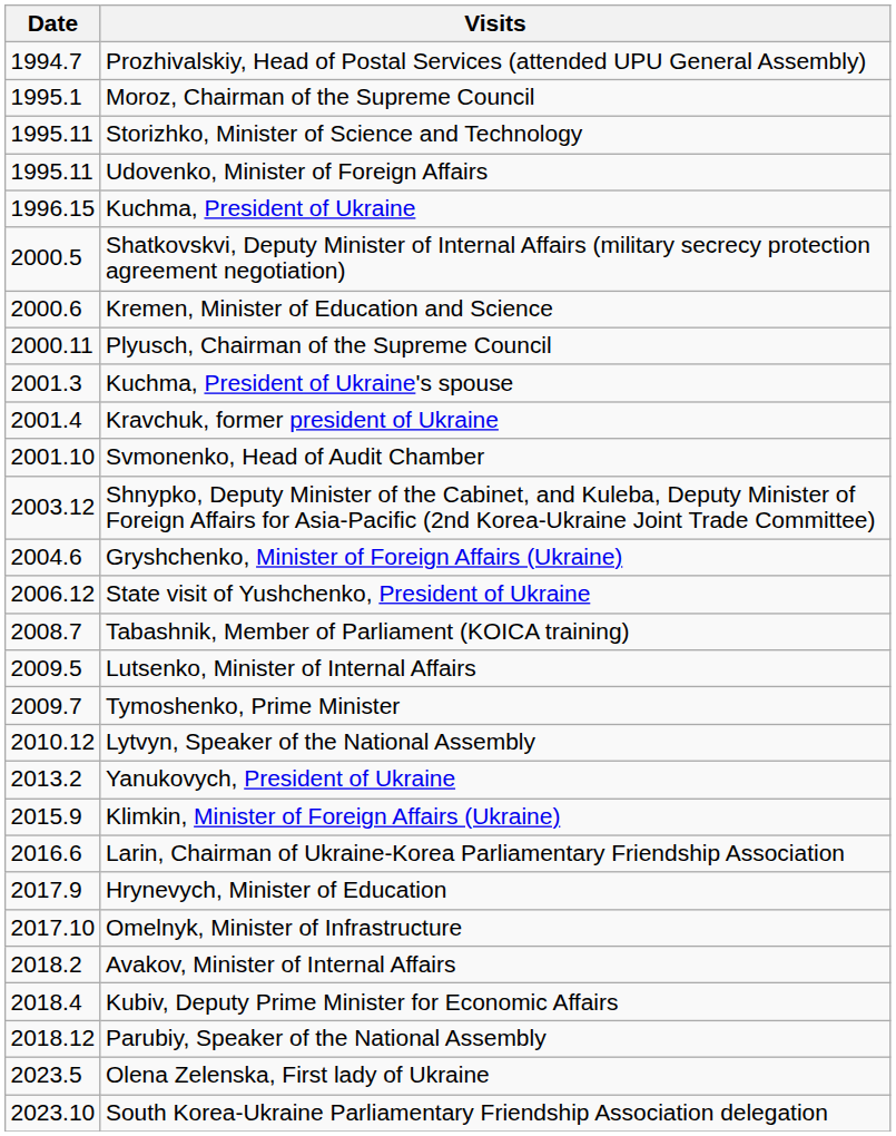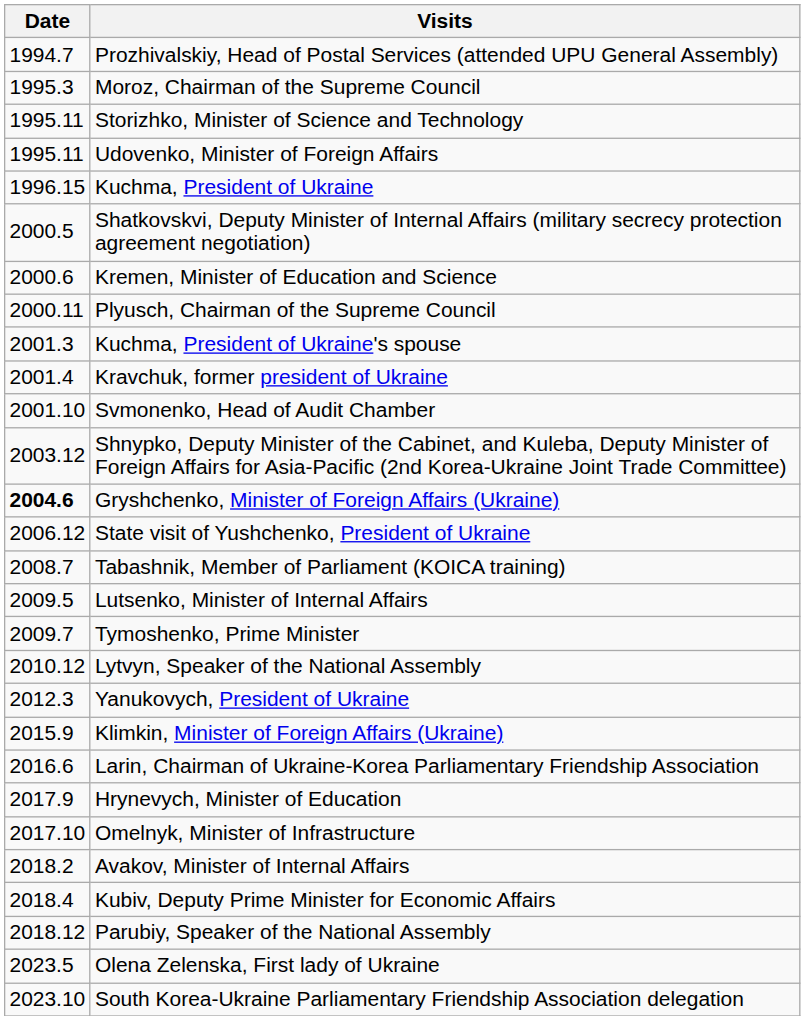Moroz, Chairman of the Supreme Council | Date: 1995.1 -> 1995.3
Gryshchenko, Minister of Foreign Affairs (Ukraine) | Date: normal -> bold
Yanukovych, President of Ukraine | Date: 2013.2 -> 2012.3
